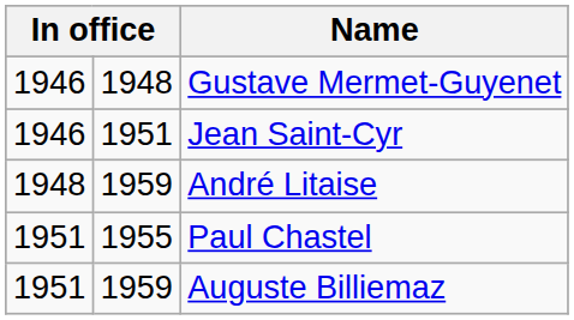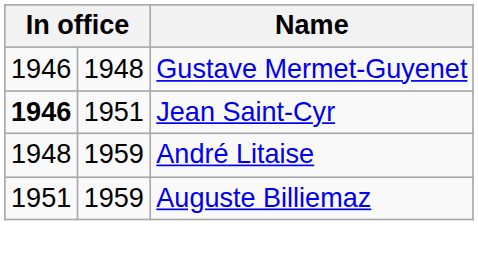Jean Saint-Cyr | column 1: normal -> bold
- row: 1951 | 1955 | Paul Chastel
